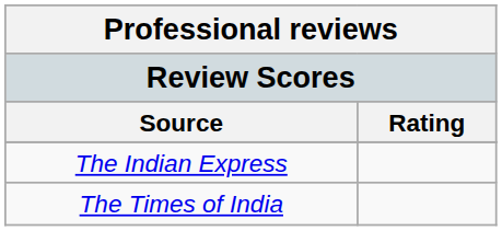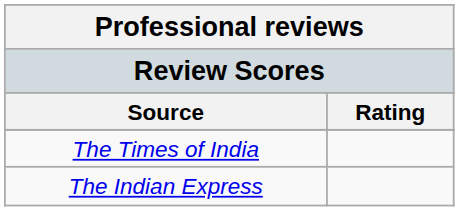rows swapped: The Indian Express <-> The Times of India
